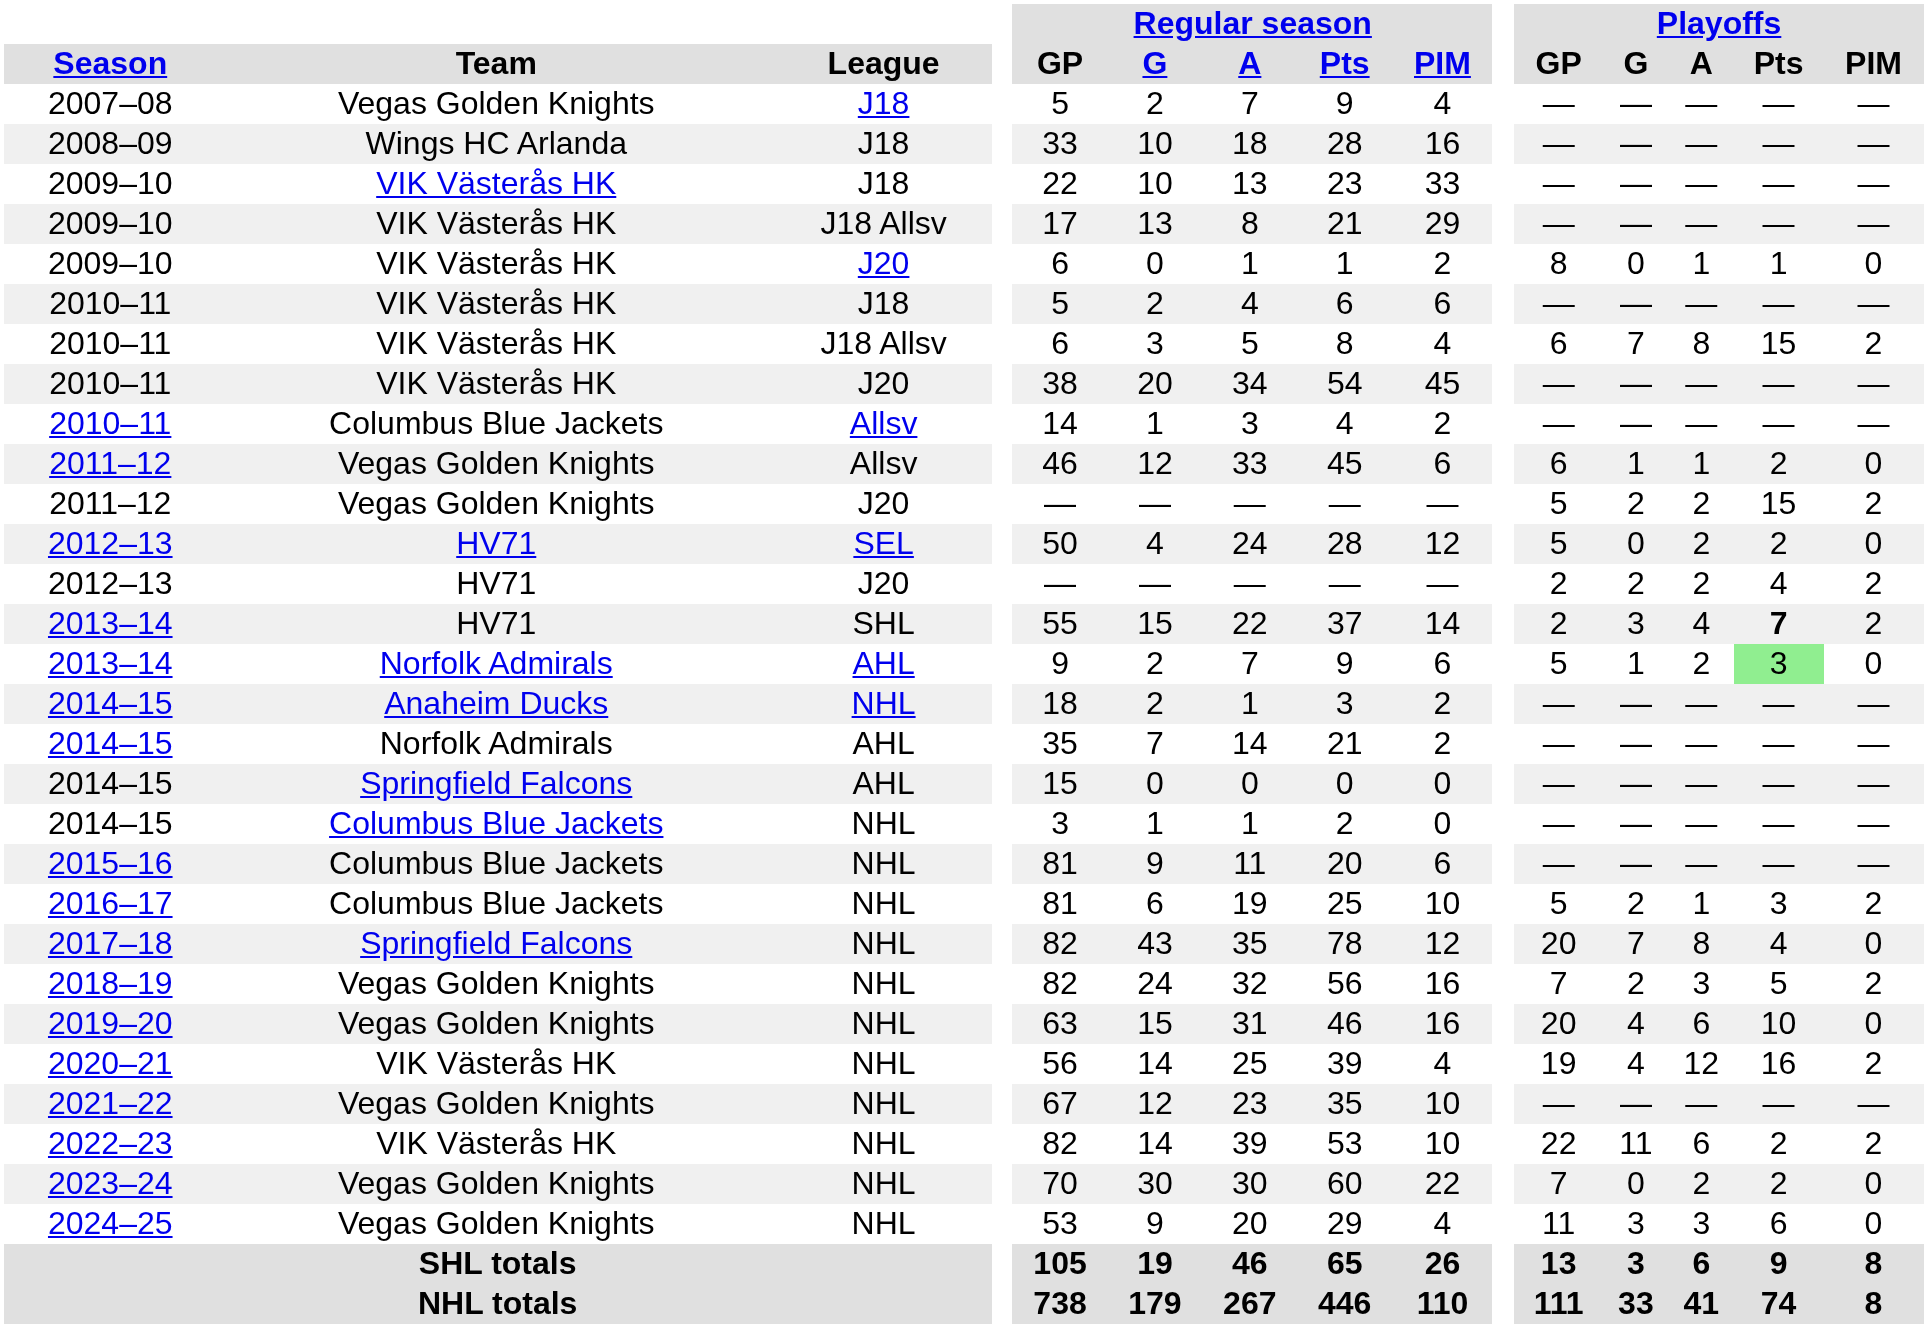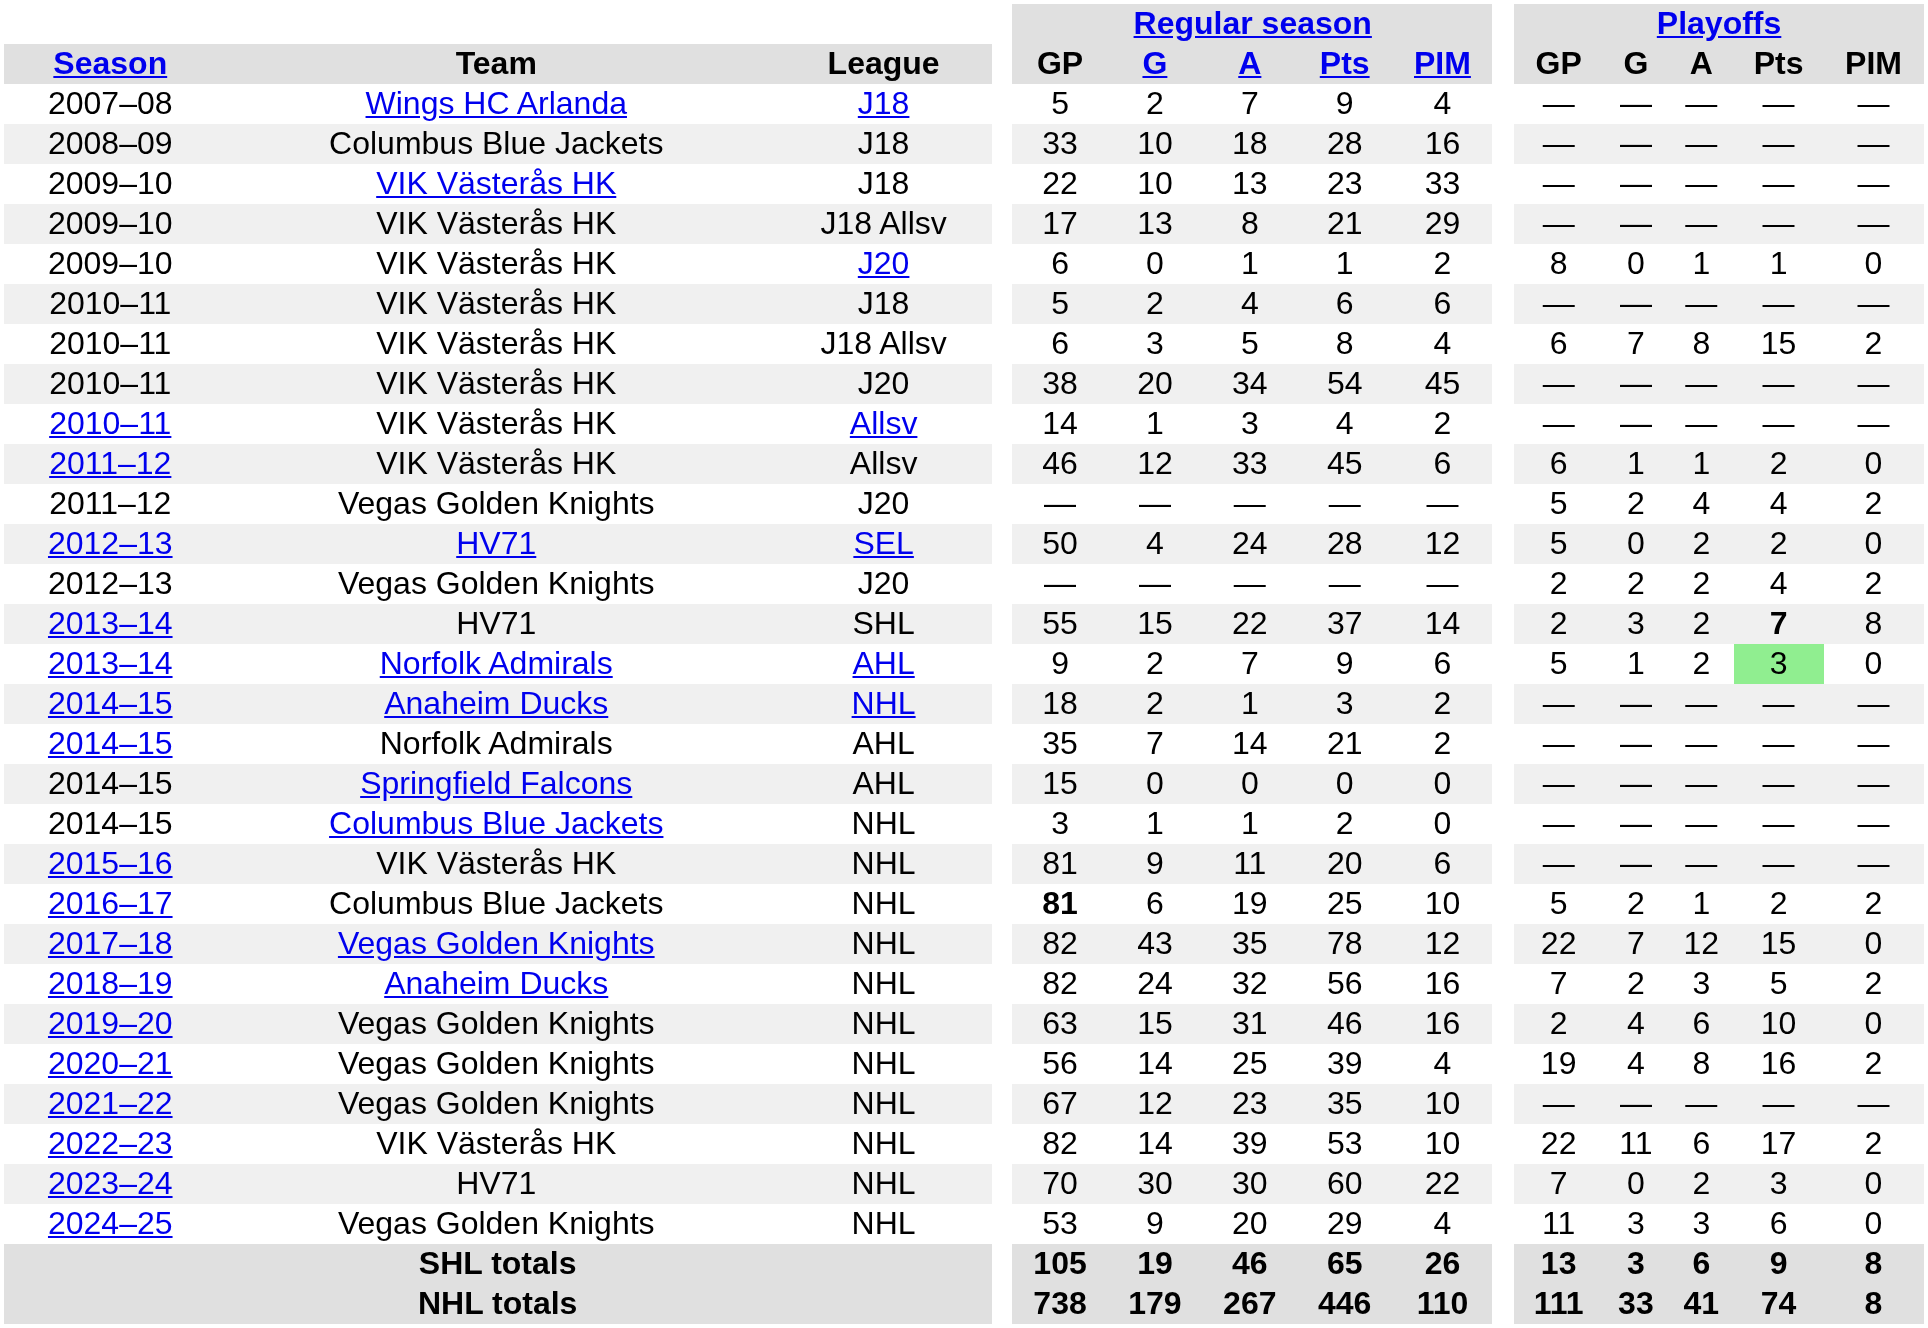2007–08 | Team: Vegas Golden Knights -> Wings HC Arlanda
2008–09 | Team: Wings HC Arlanda -> Columbus Blue Jackets
2010–11 / Allsv | Team: Columbus Blue Jackets -> VIK Västerås HK
2011–12 / Allsv | Team: Vegas Golden Knights -> VIK Västerås HK
2011–12 / J20 | Playoffs / A: 2 -> 4
2011–12 / J20 | Playoffs / Pts: 15 -> 4
2012–13 / J20 | Team: HV71 -> Vegas Golden Knights
2013–14 / SHL | Playoffs / A: 4 -> 2
2013–14 / SHL | Playoffs / PIM: 2 -> 8
2015–16 | Team: Columbus Blue Jackets -> VIK Västerås HK
2016–17 | Regular season / GP: normal -> bold
2016–17 | Playoffs / Pts: 3 -> 2
2017–18 | Team: Springfield Falcons -> Vegas Golden Knights
2017–18 | Playoffs / GP: 20 -> 22
2017–18 | Playoffs / A: 8 -> 12
2017–18 | Playoffs / Pts: 4 -> 15
2018–19 | Team: Vegas Golden Knights -> Anaheim Ducks
2019–20 | Playoffs / GP: 20 -> 2
2020–21 | Team: VIK Västerås HK -> Vegas Golden Knights
2020–21 | Playoffs / A: 12 -> 8
2022–23 | Playoffs / Pts: 2 -> 17
2023–24 | Team: Vegas Golden Knights -> HV71
2023–24 | Playoffs / Pts: 2 -> 3
